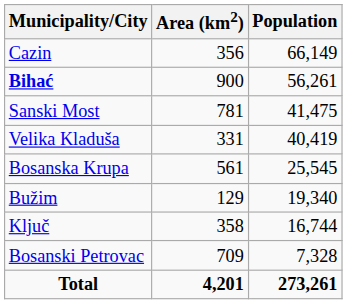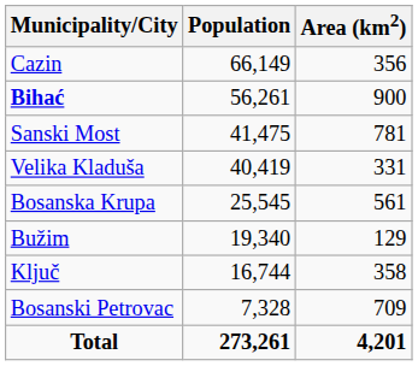columns swapped: Population <-> Area (km2)
